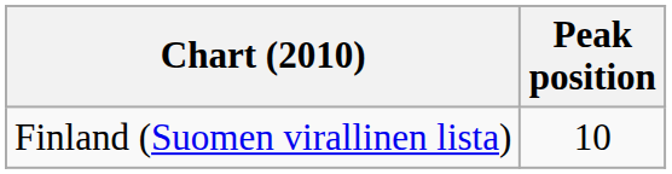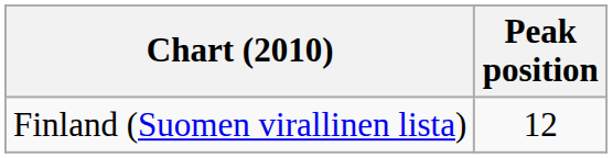Finland (Suomen virallinen lista) | Peak position: 10 -> 12
